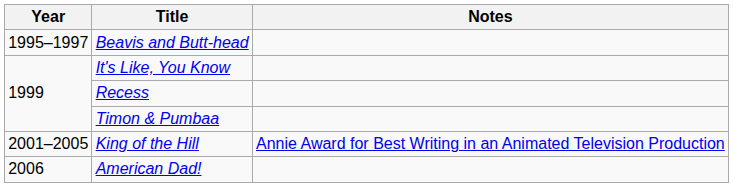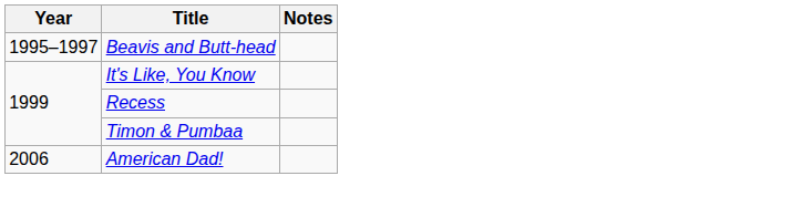- row: 2001–2005 | King of the Hill | Annie Award for Best Writing in an Animated Television Production
